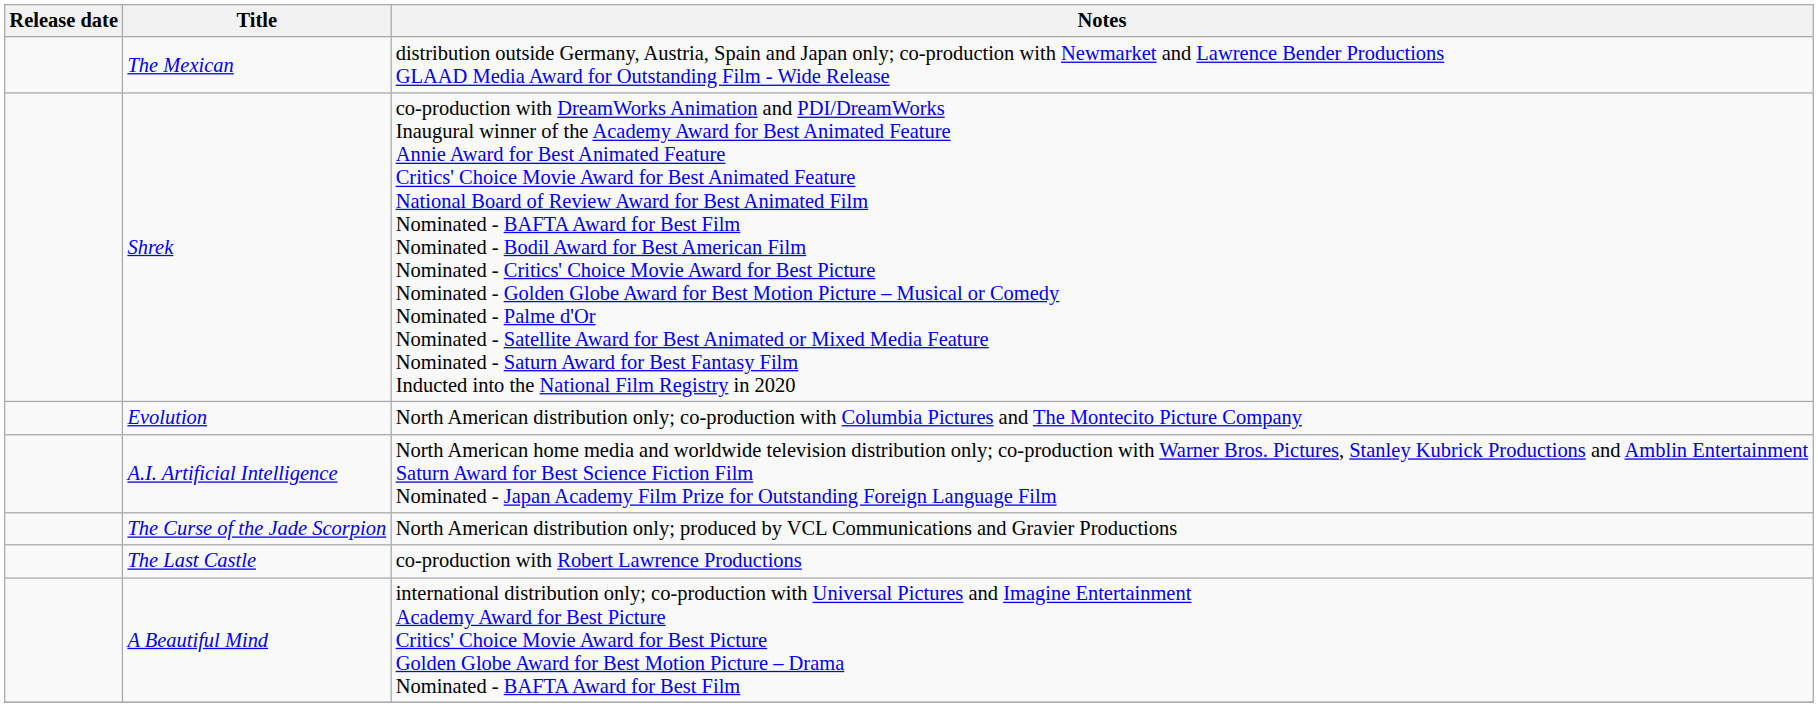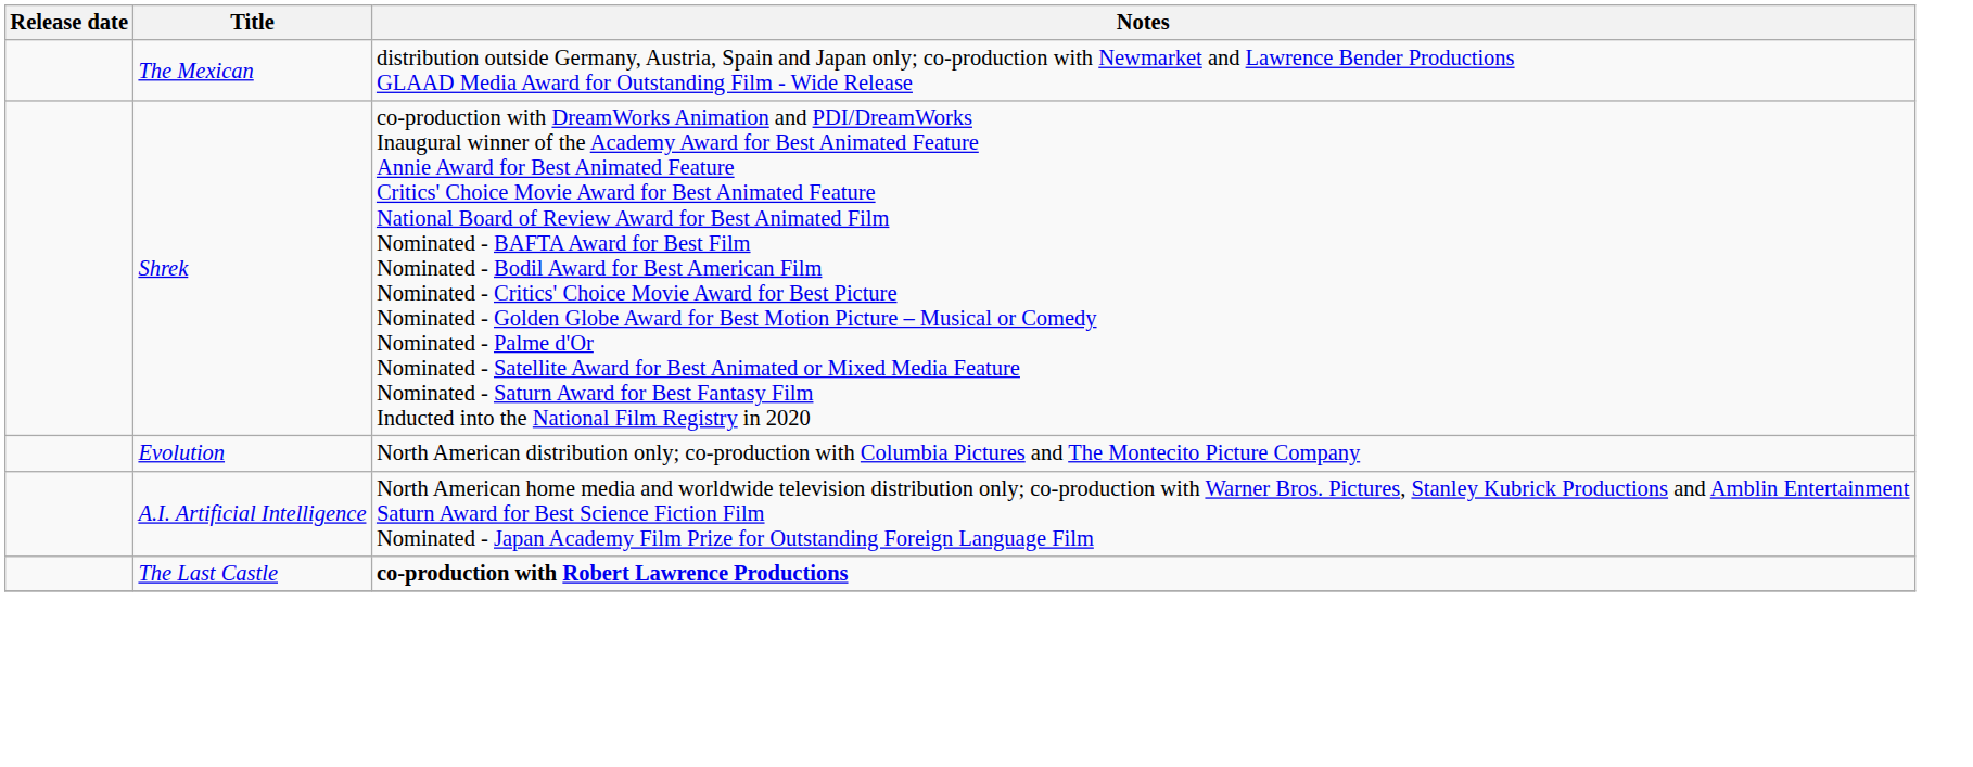- row: The Curse of the Jade Scorpion | North American distribution only; produced by VCL Communications and Gravier Productions
The Last Castle | Notes: normal -> bold
- row: A Beautiful Mind | international distribution only; co-production with Universal Pictures and Imagine Entertainment Academy Award for Best Picture Critics' Choice Movie Award for Best Picture Golden Globe Award for Best Motion Picture – Drama Nominated - BAFTA Award for Best Film
